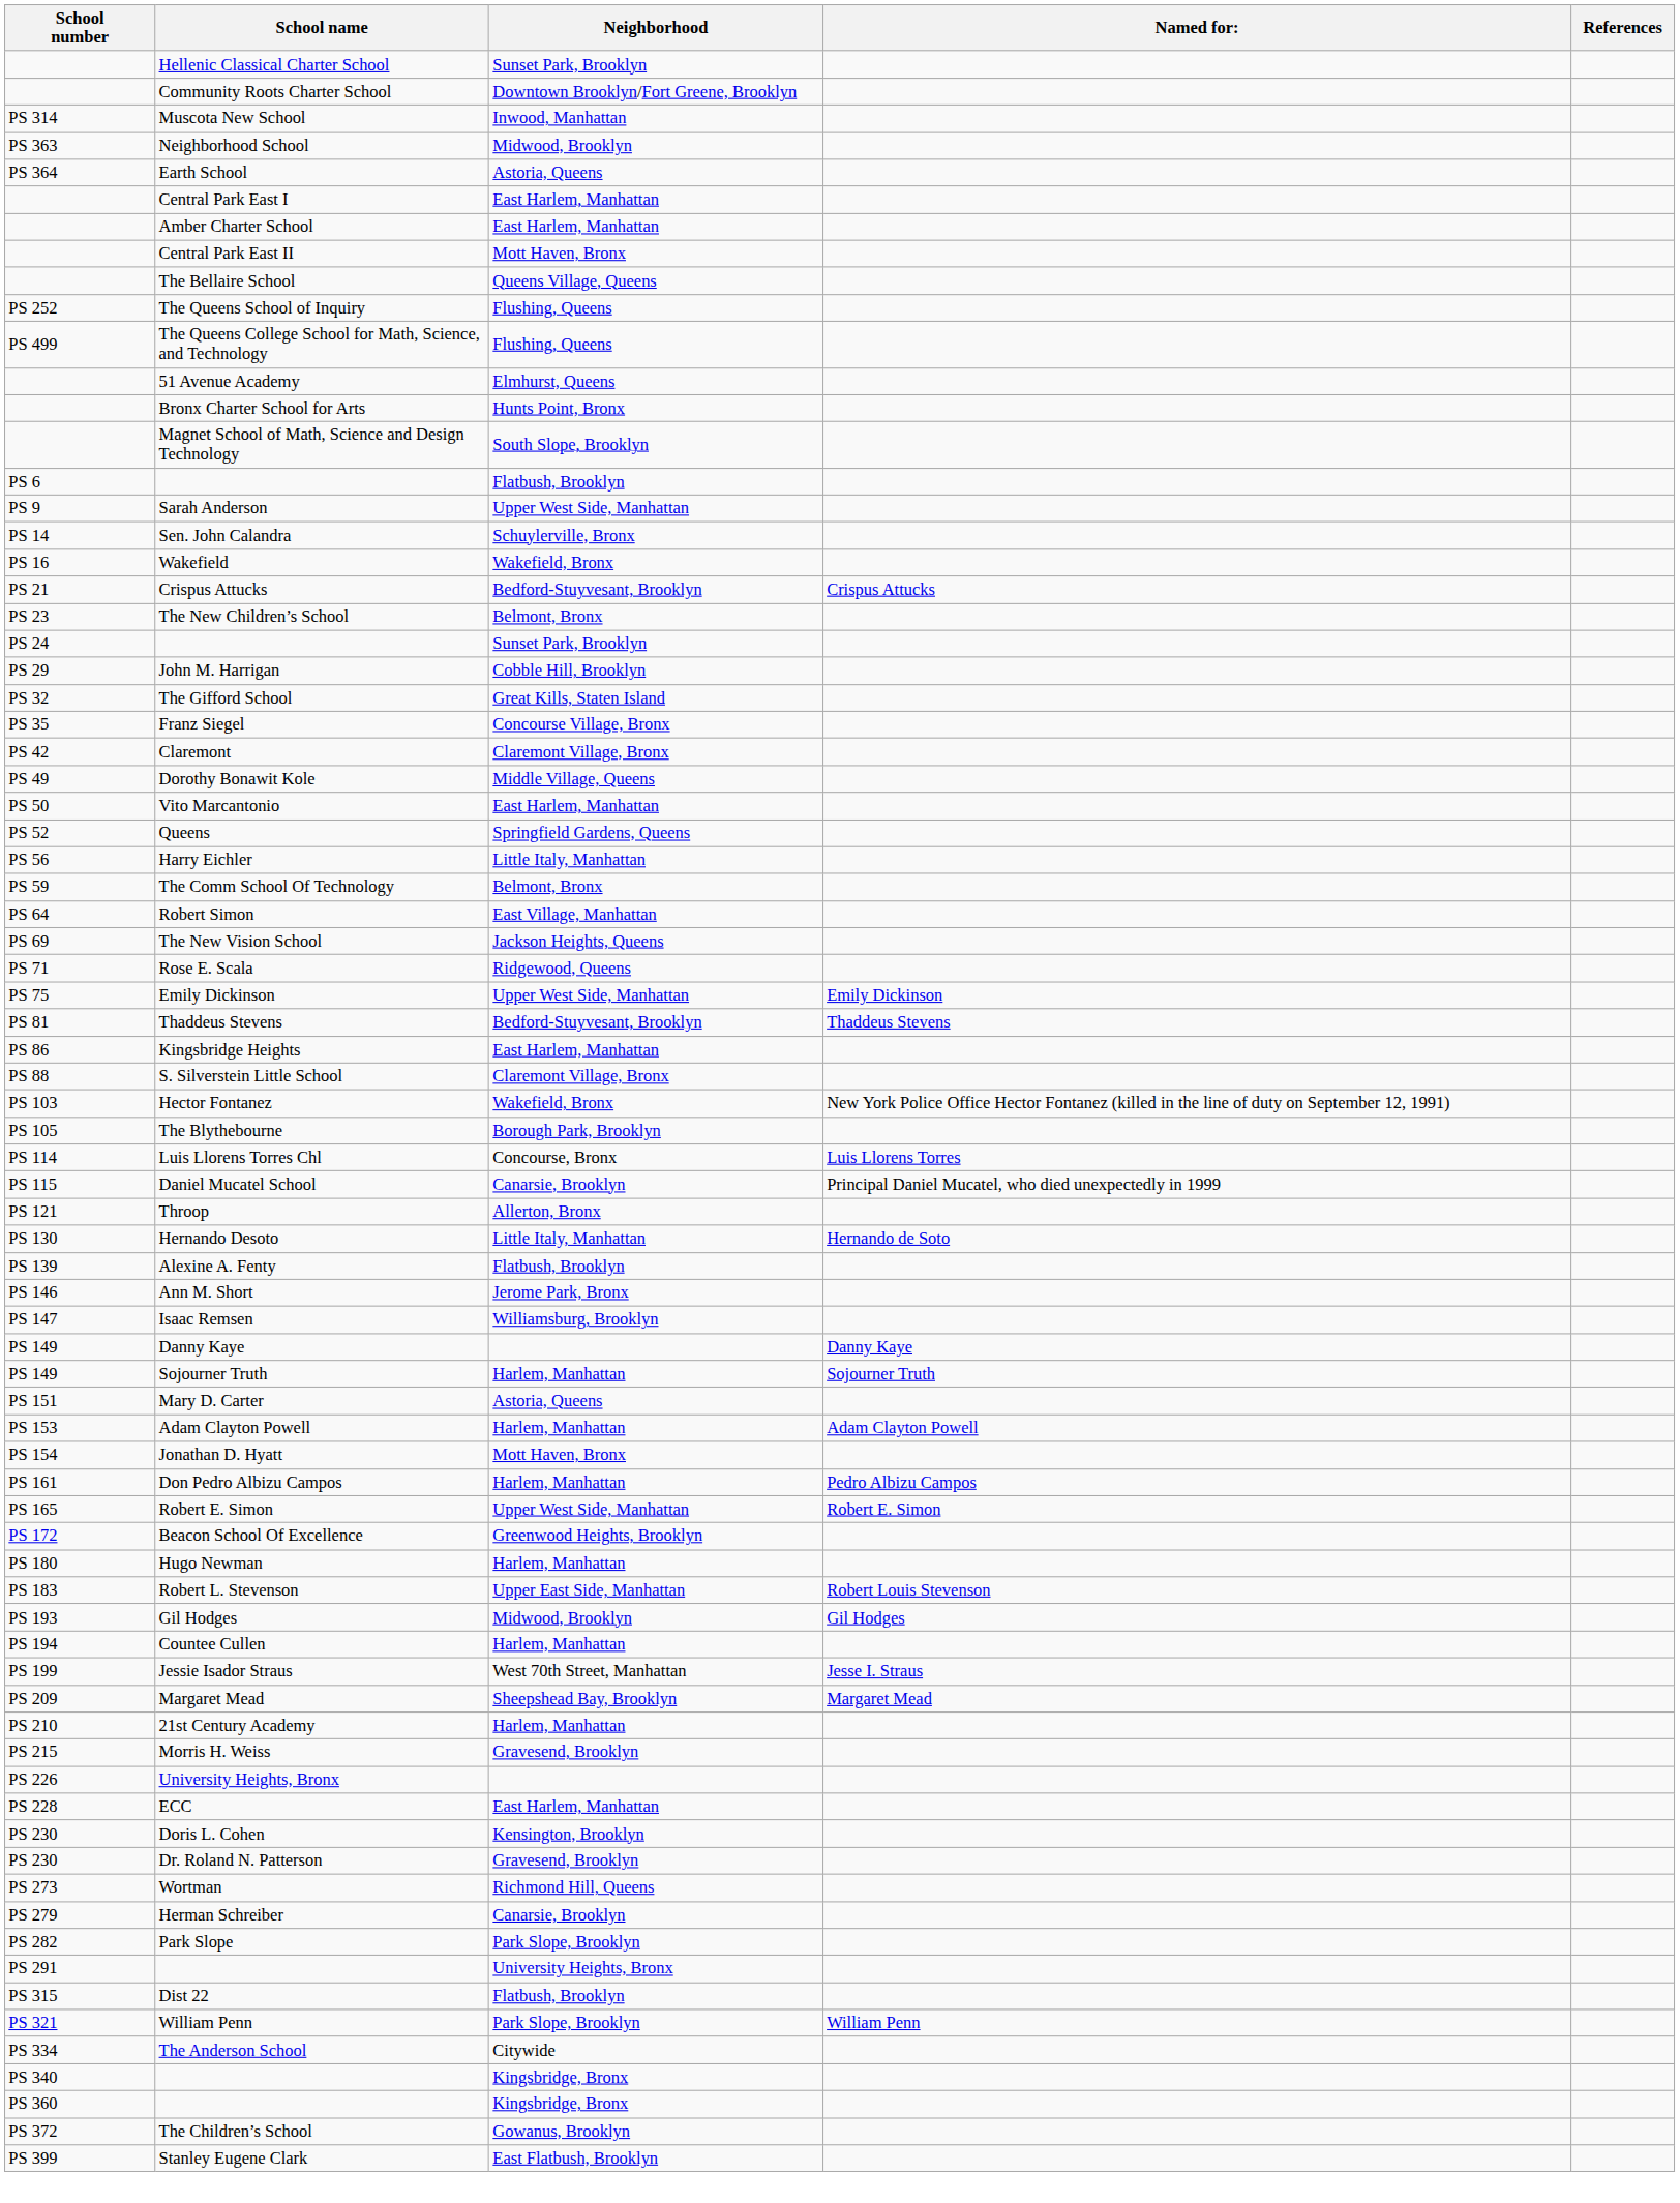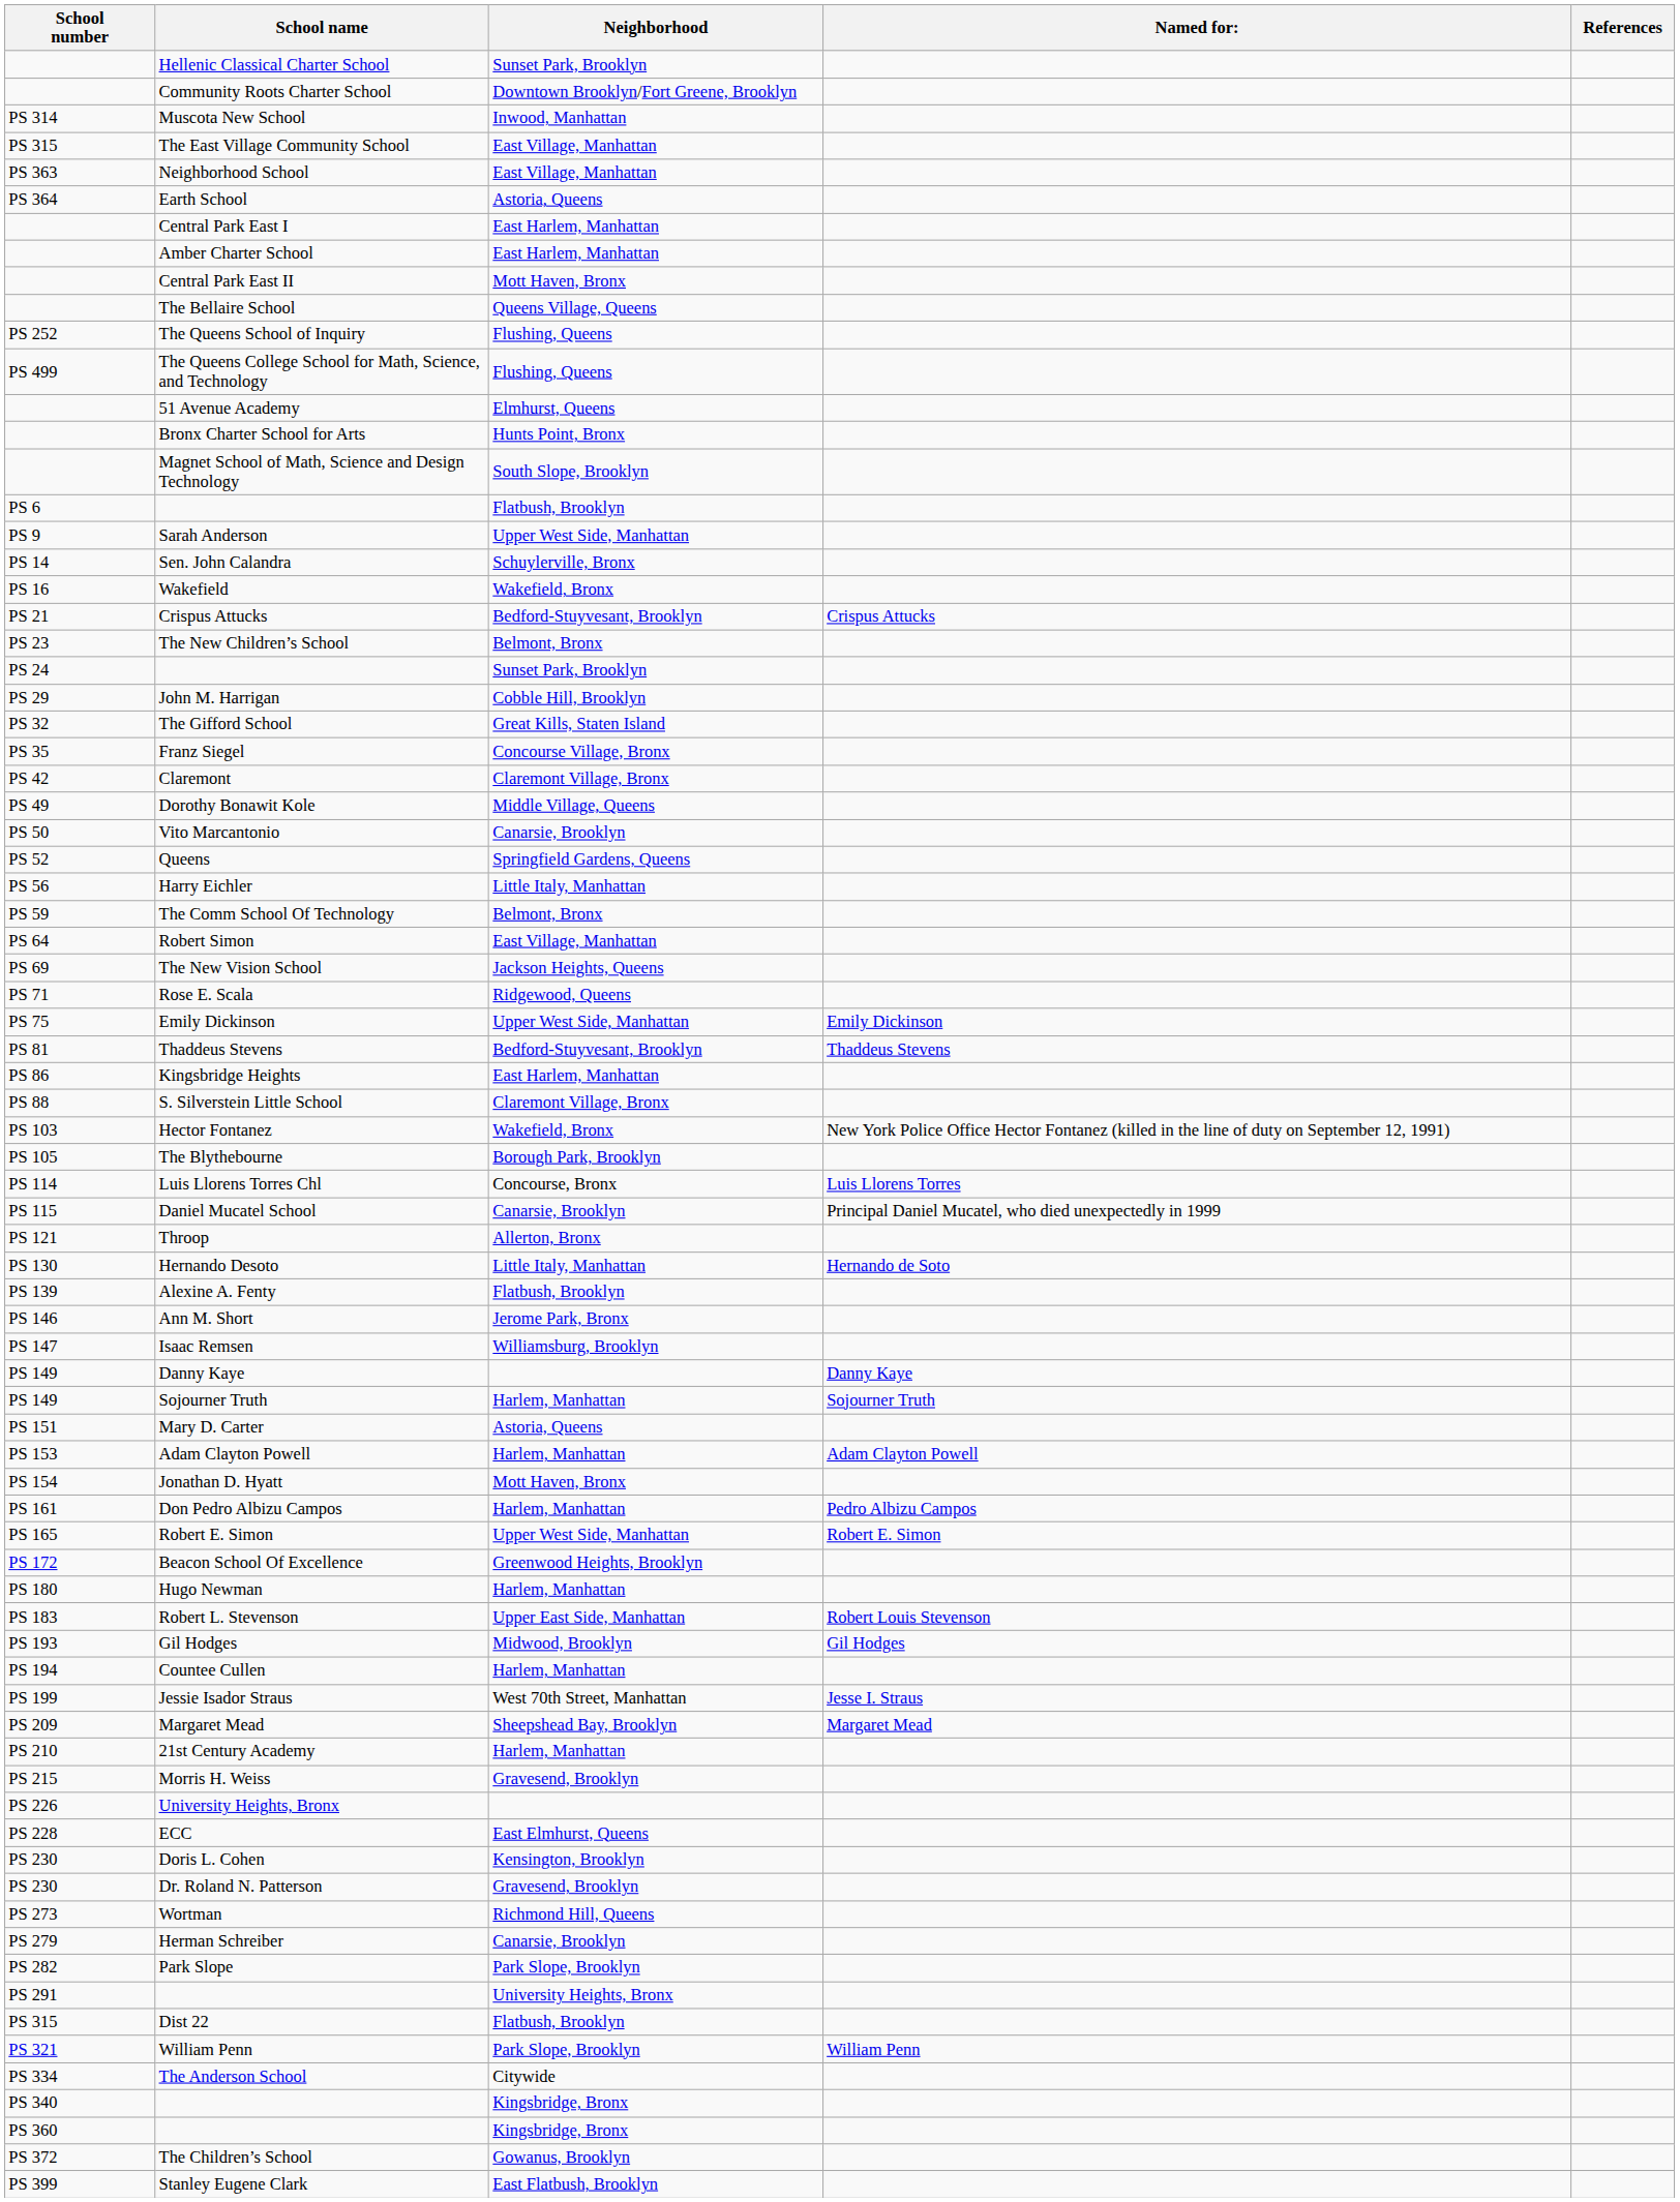+ row: PS 315 | The East Village Community School | East Village, Manhattan
Neighborhood School | Neighborhood: Midwood, Brooklyn -> East Village, Manhattan
Vito Marcantonio | Neighborhood: East Harlem, Manhattan -> Canarsie, Brooklyn
ECC | Neighborhood: East Harlem, Manhattan -> East Elmhurst, Queens
